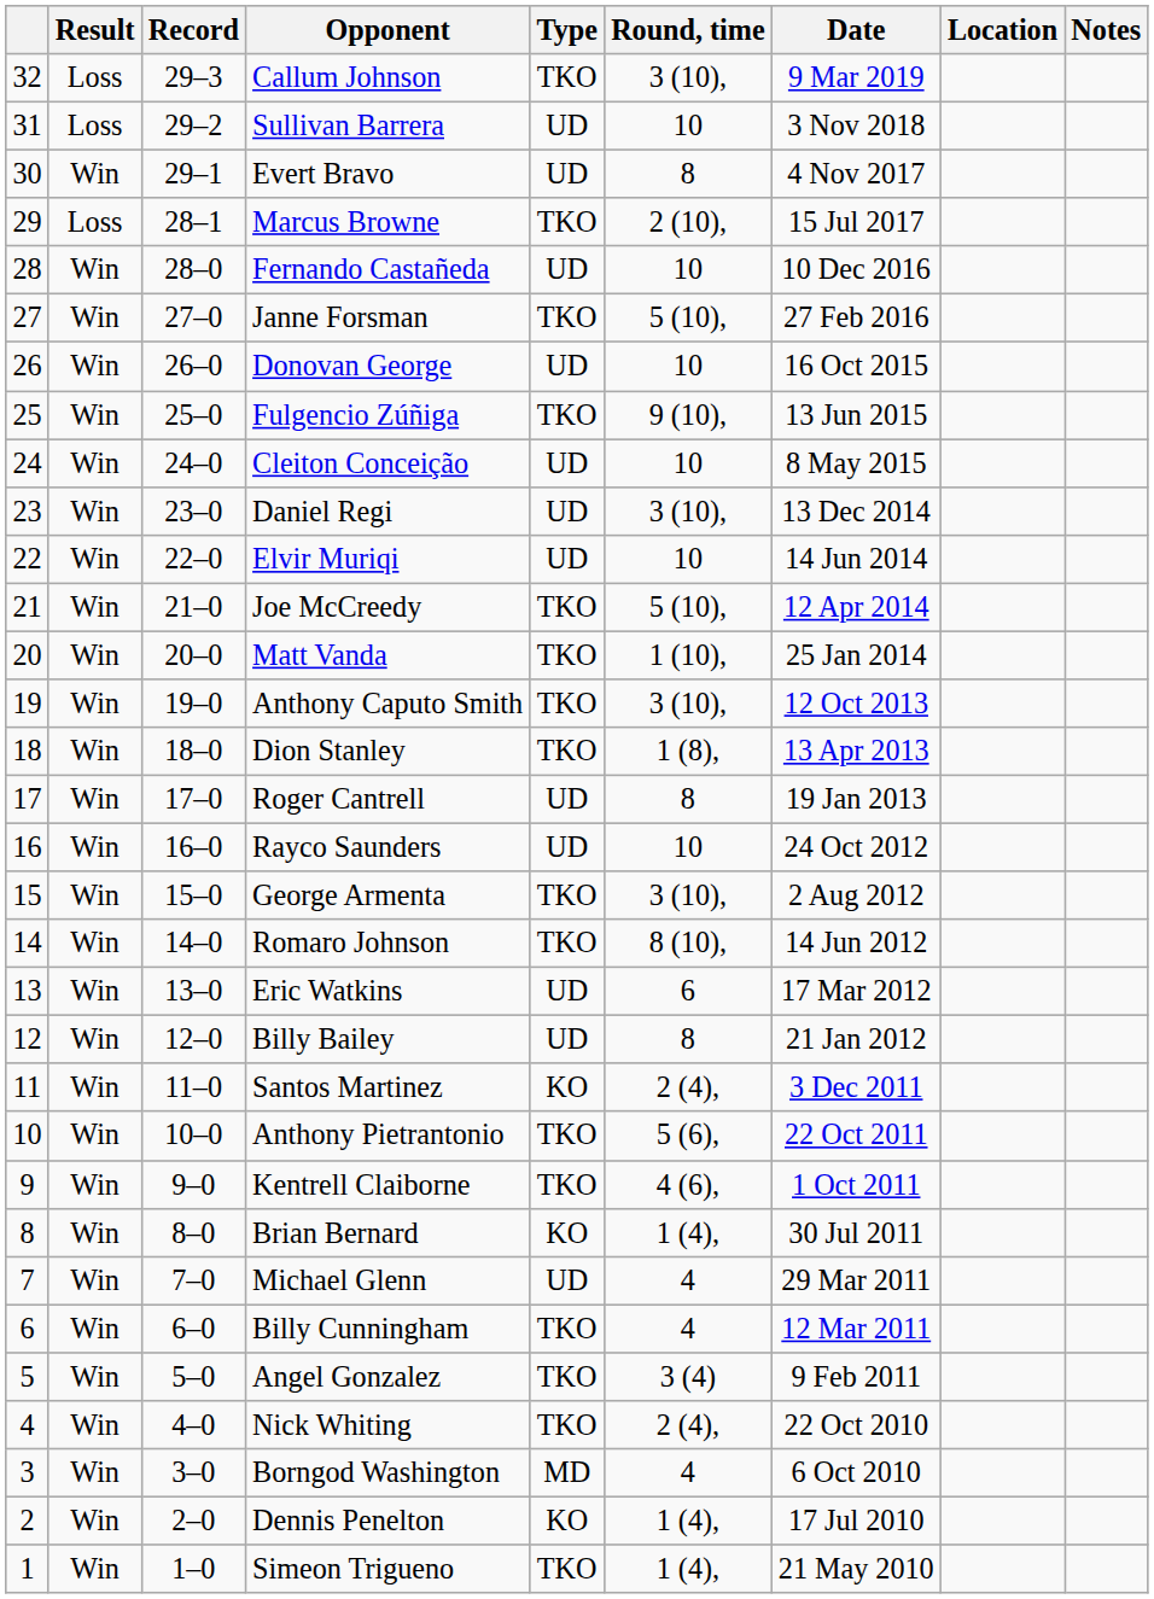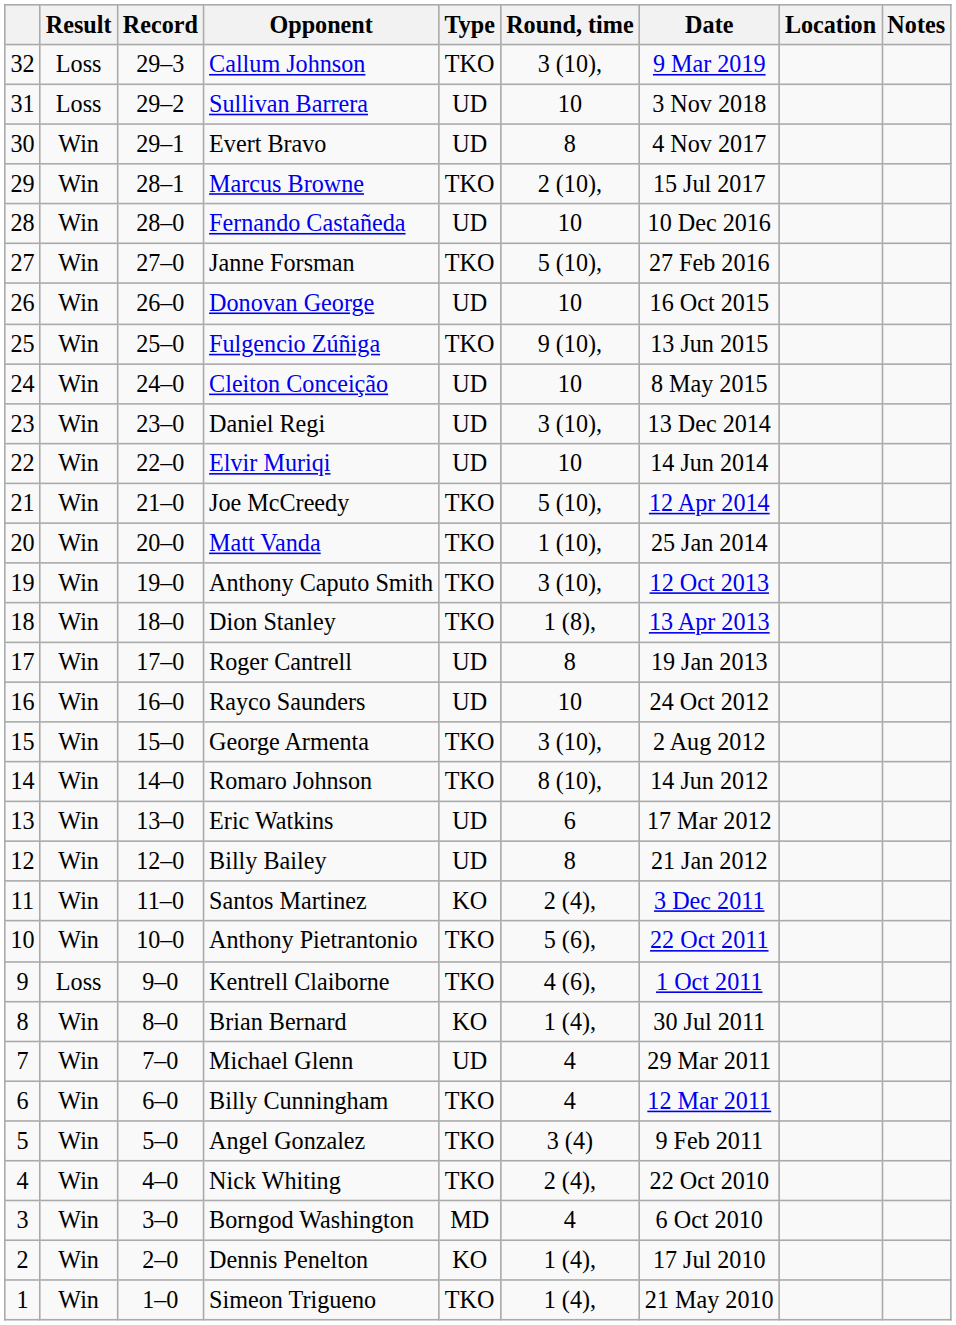Marcus Browne | Result: Loss -> Win
Kentrell Claiborne | Result: Win -> Loss
